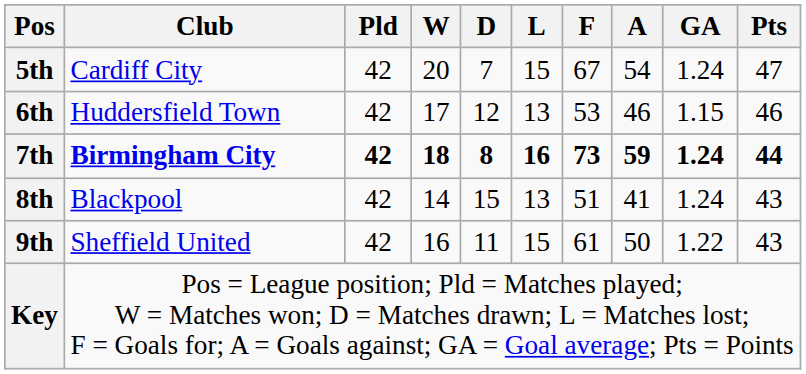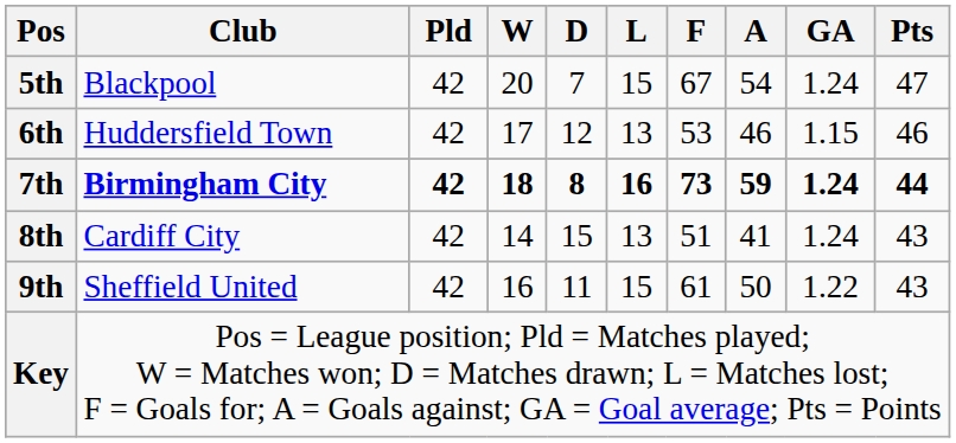5th | Club: Cardiff City -> Blackpool
8th | Club: Blackpool -> Cardiff City
